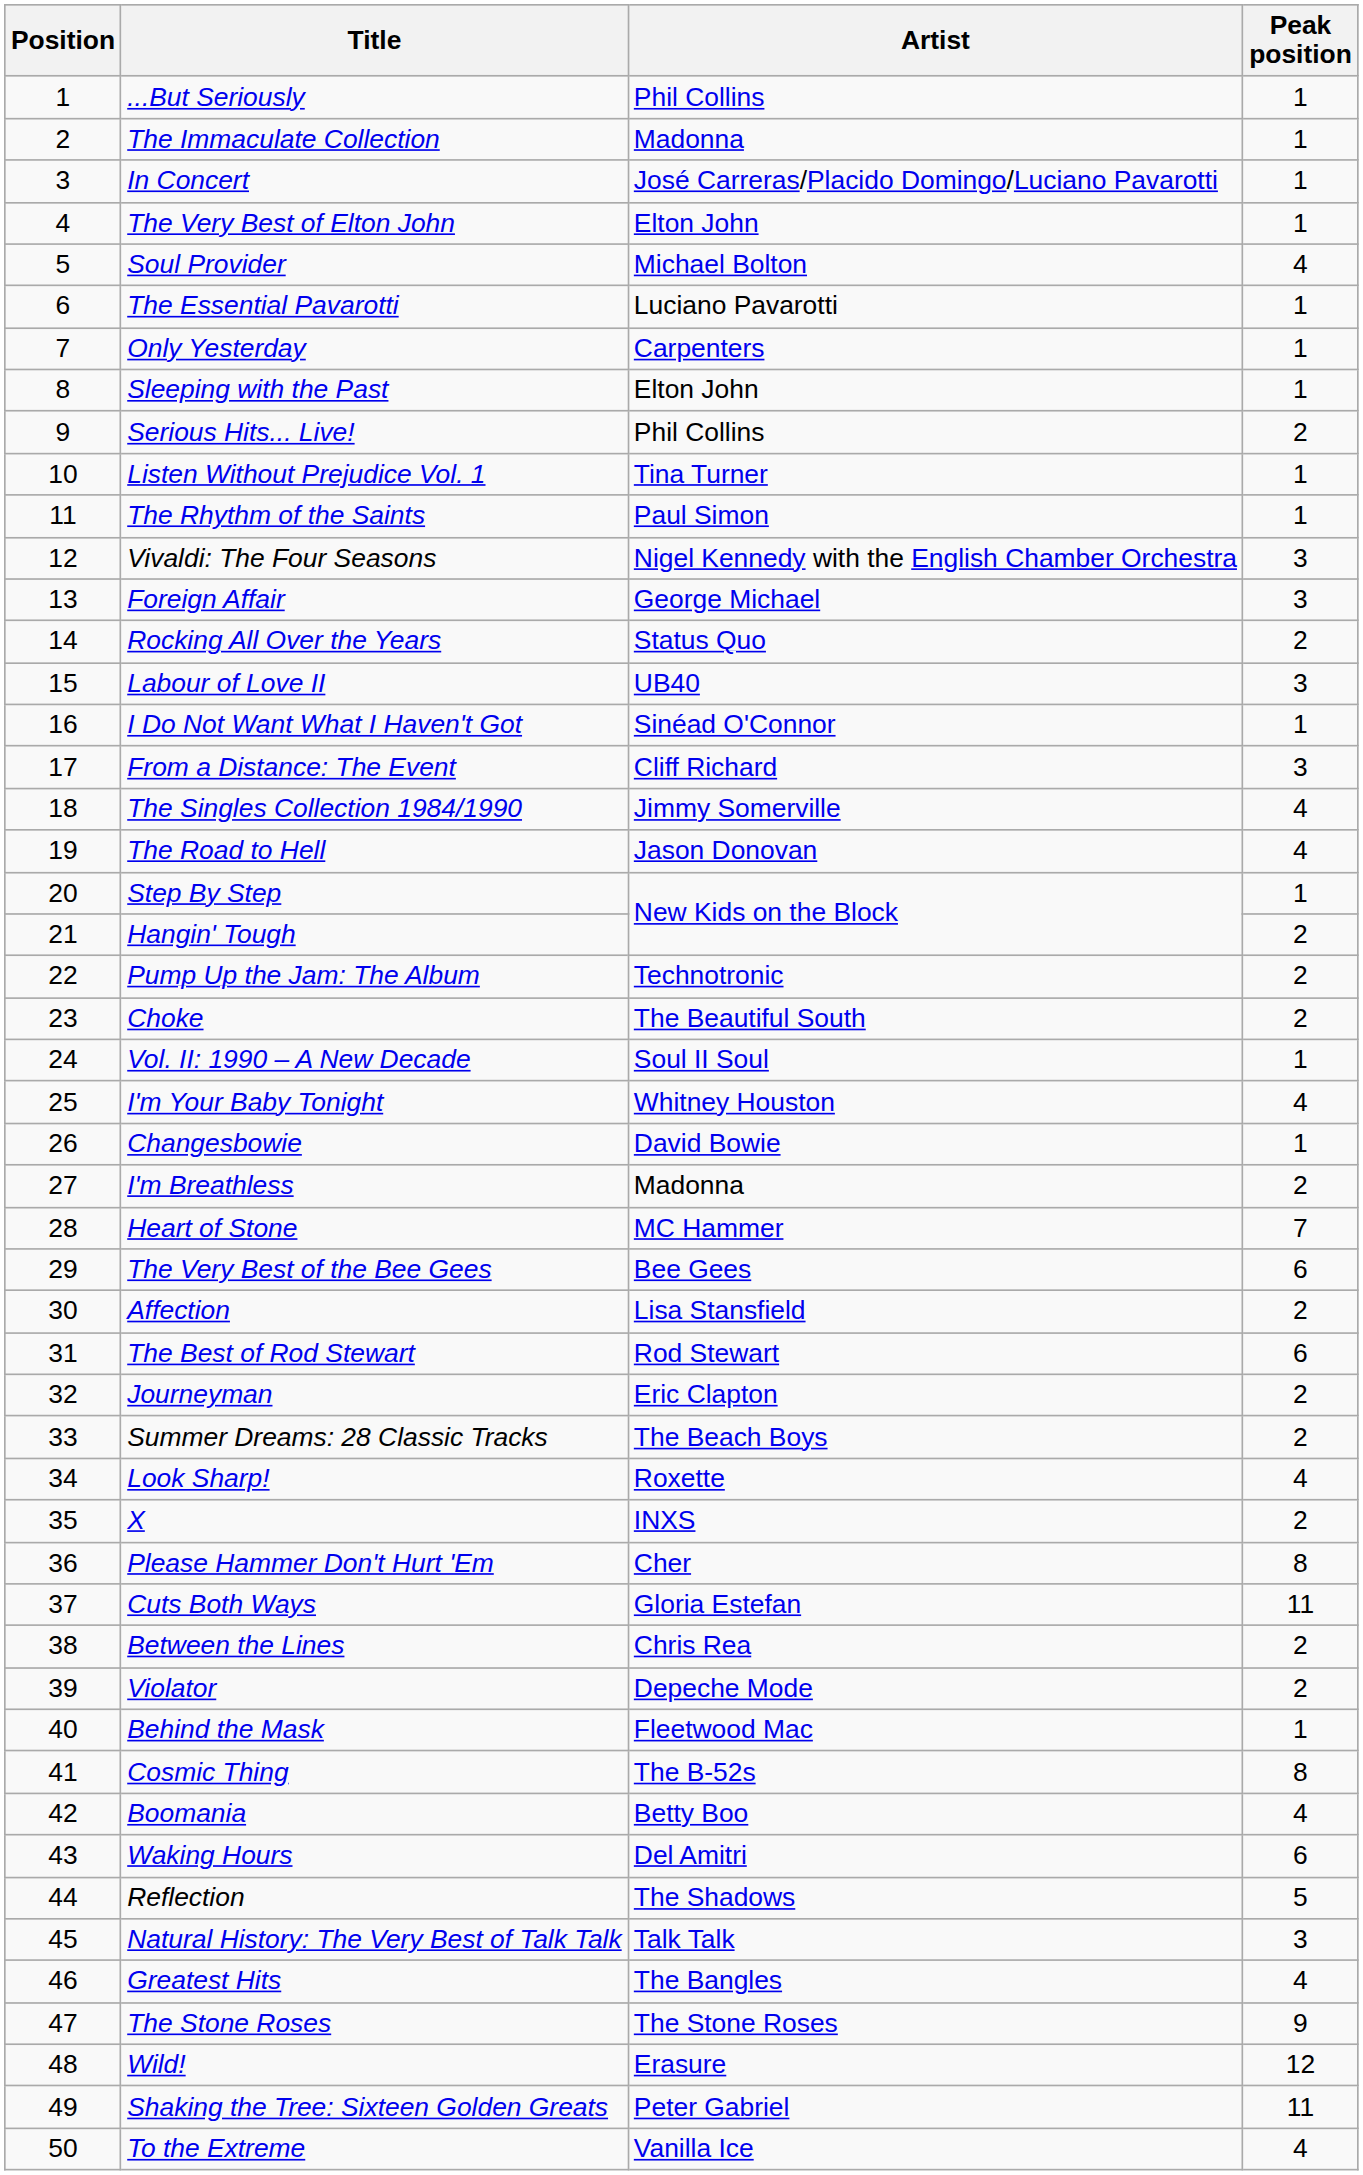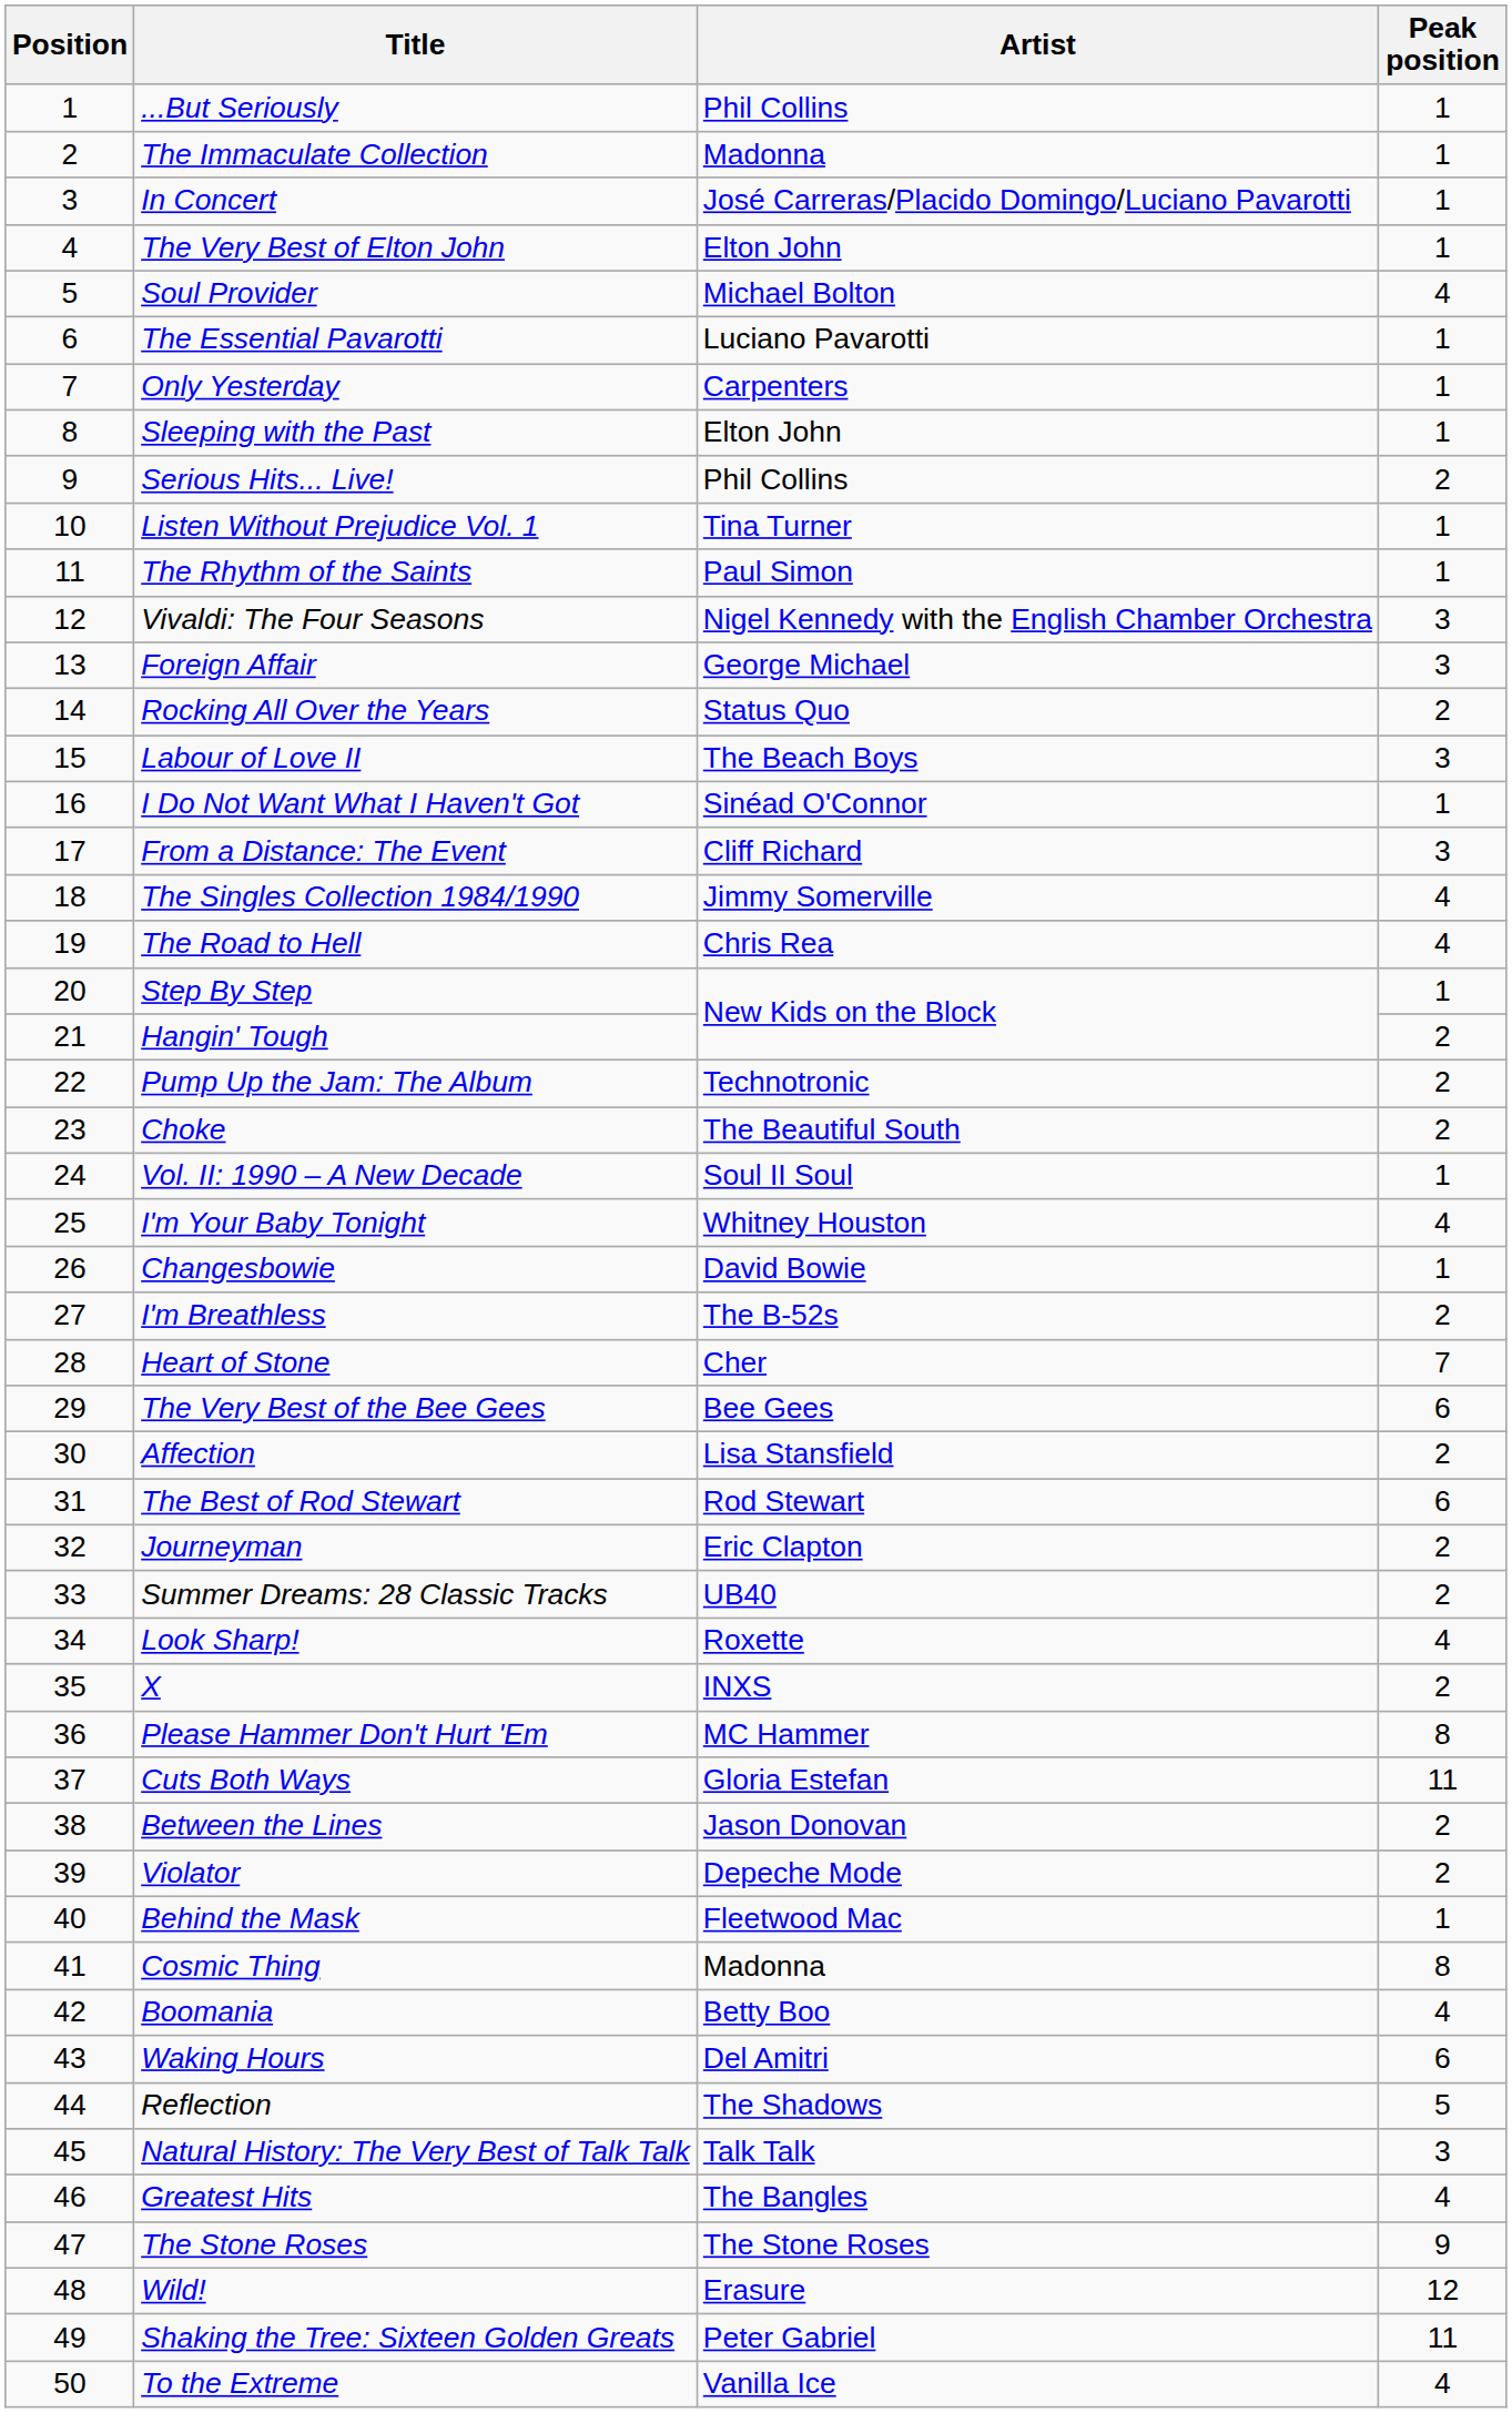Labour of Love II | Artist: UB40 -> The Beach Boys
The Road to Hell | Artist: Jason Donovan -> Chris Rea
I'm Breathless | Artist: Madonna -> The B-52s
Heart of Stone | Artist: MC Hammer -> Cher
Summer Dreams: 28 Classic Tracks | Artist: The Beach Boys -> UB40
Please Hammer Don't Hurt 'Em | Artist: Cher -> MC Hammer
Between the Lines | Artist: Chris Rea -> Jason Donovan
Cosmic Thing | Artist: The B-52s -> Madonna
